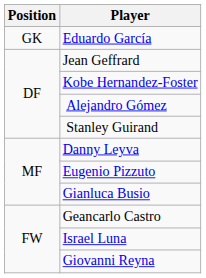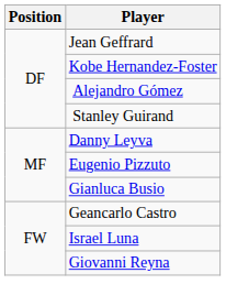- row: GK | Eduardo García
